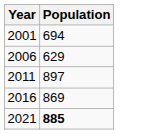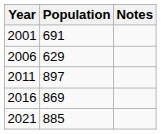+ column: Notes
2001 | Population: 694 -> 691
2021 | Population: bold -> normal
